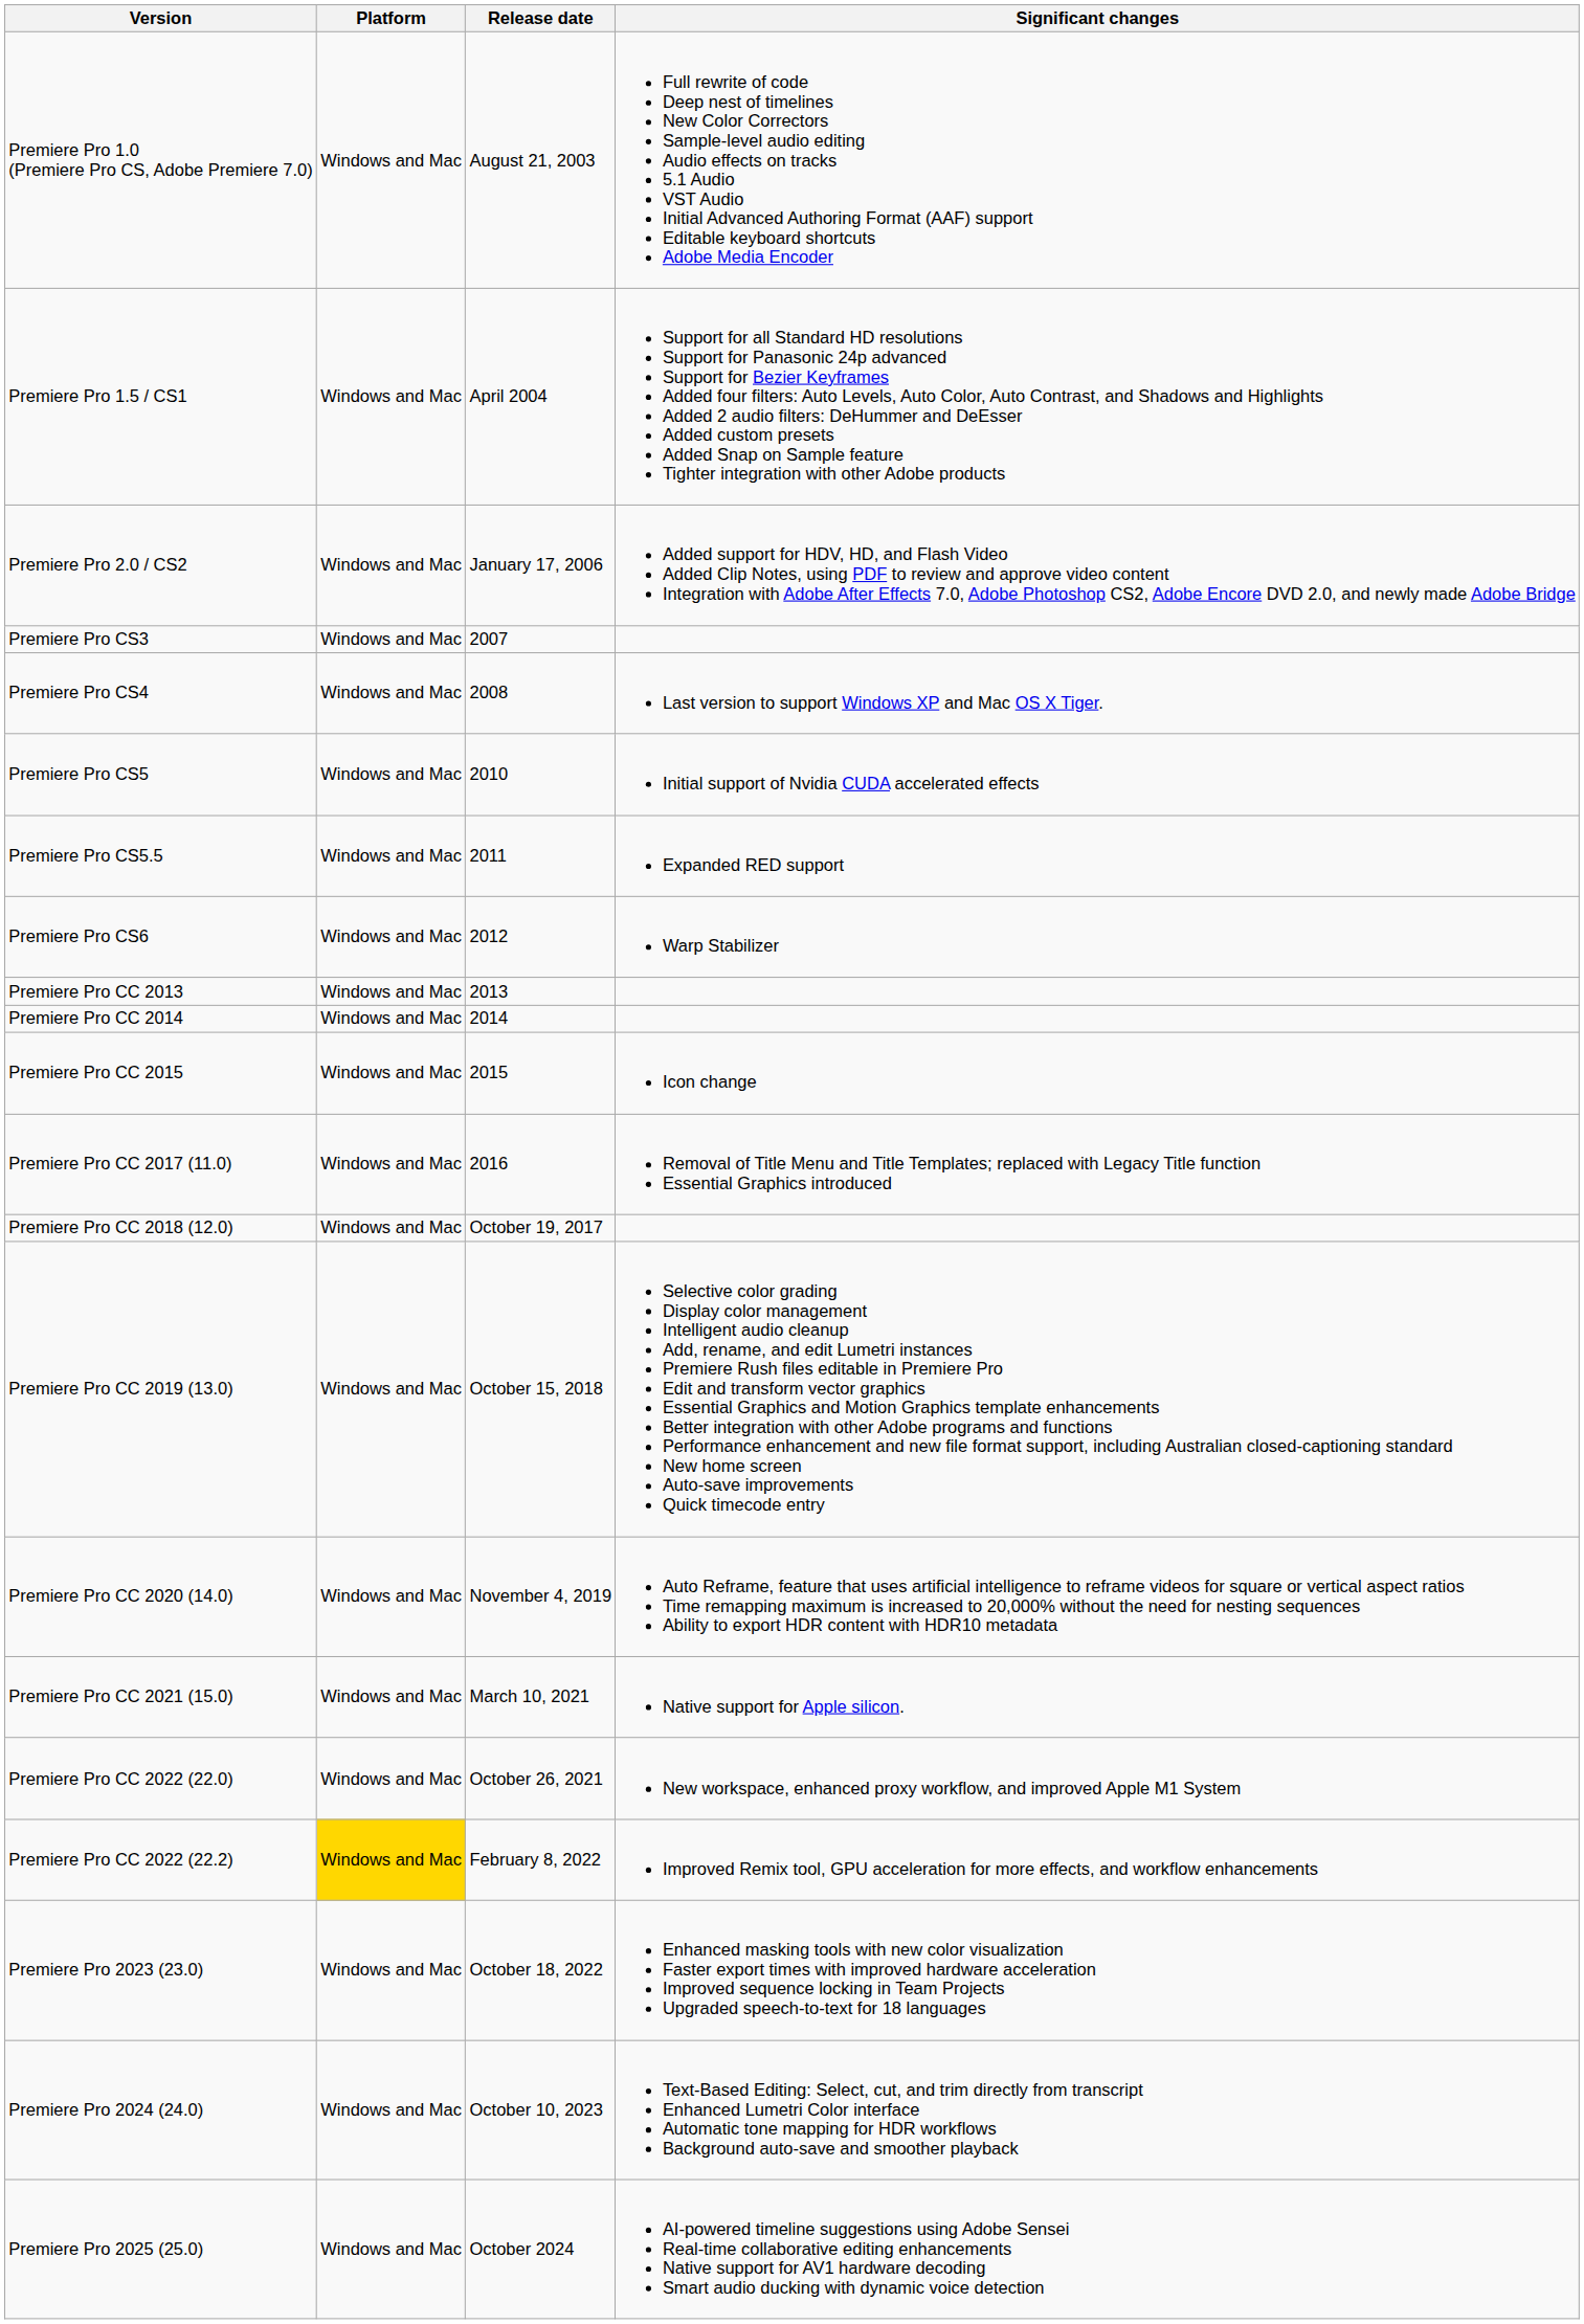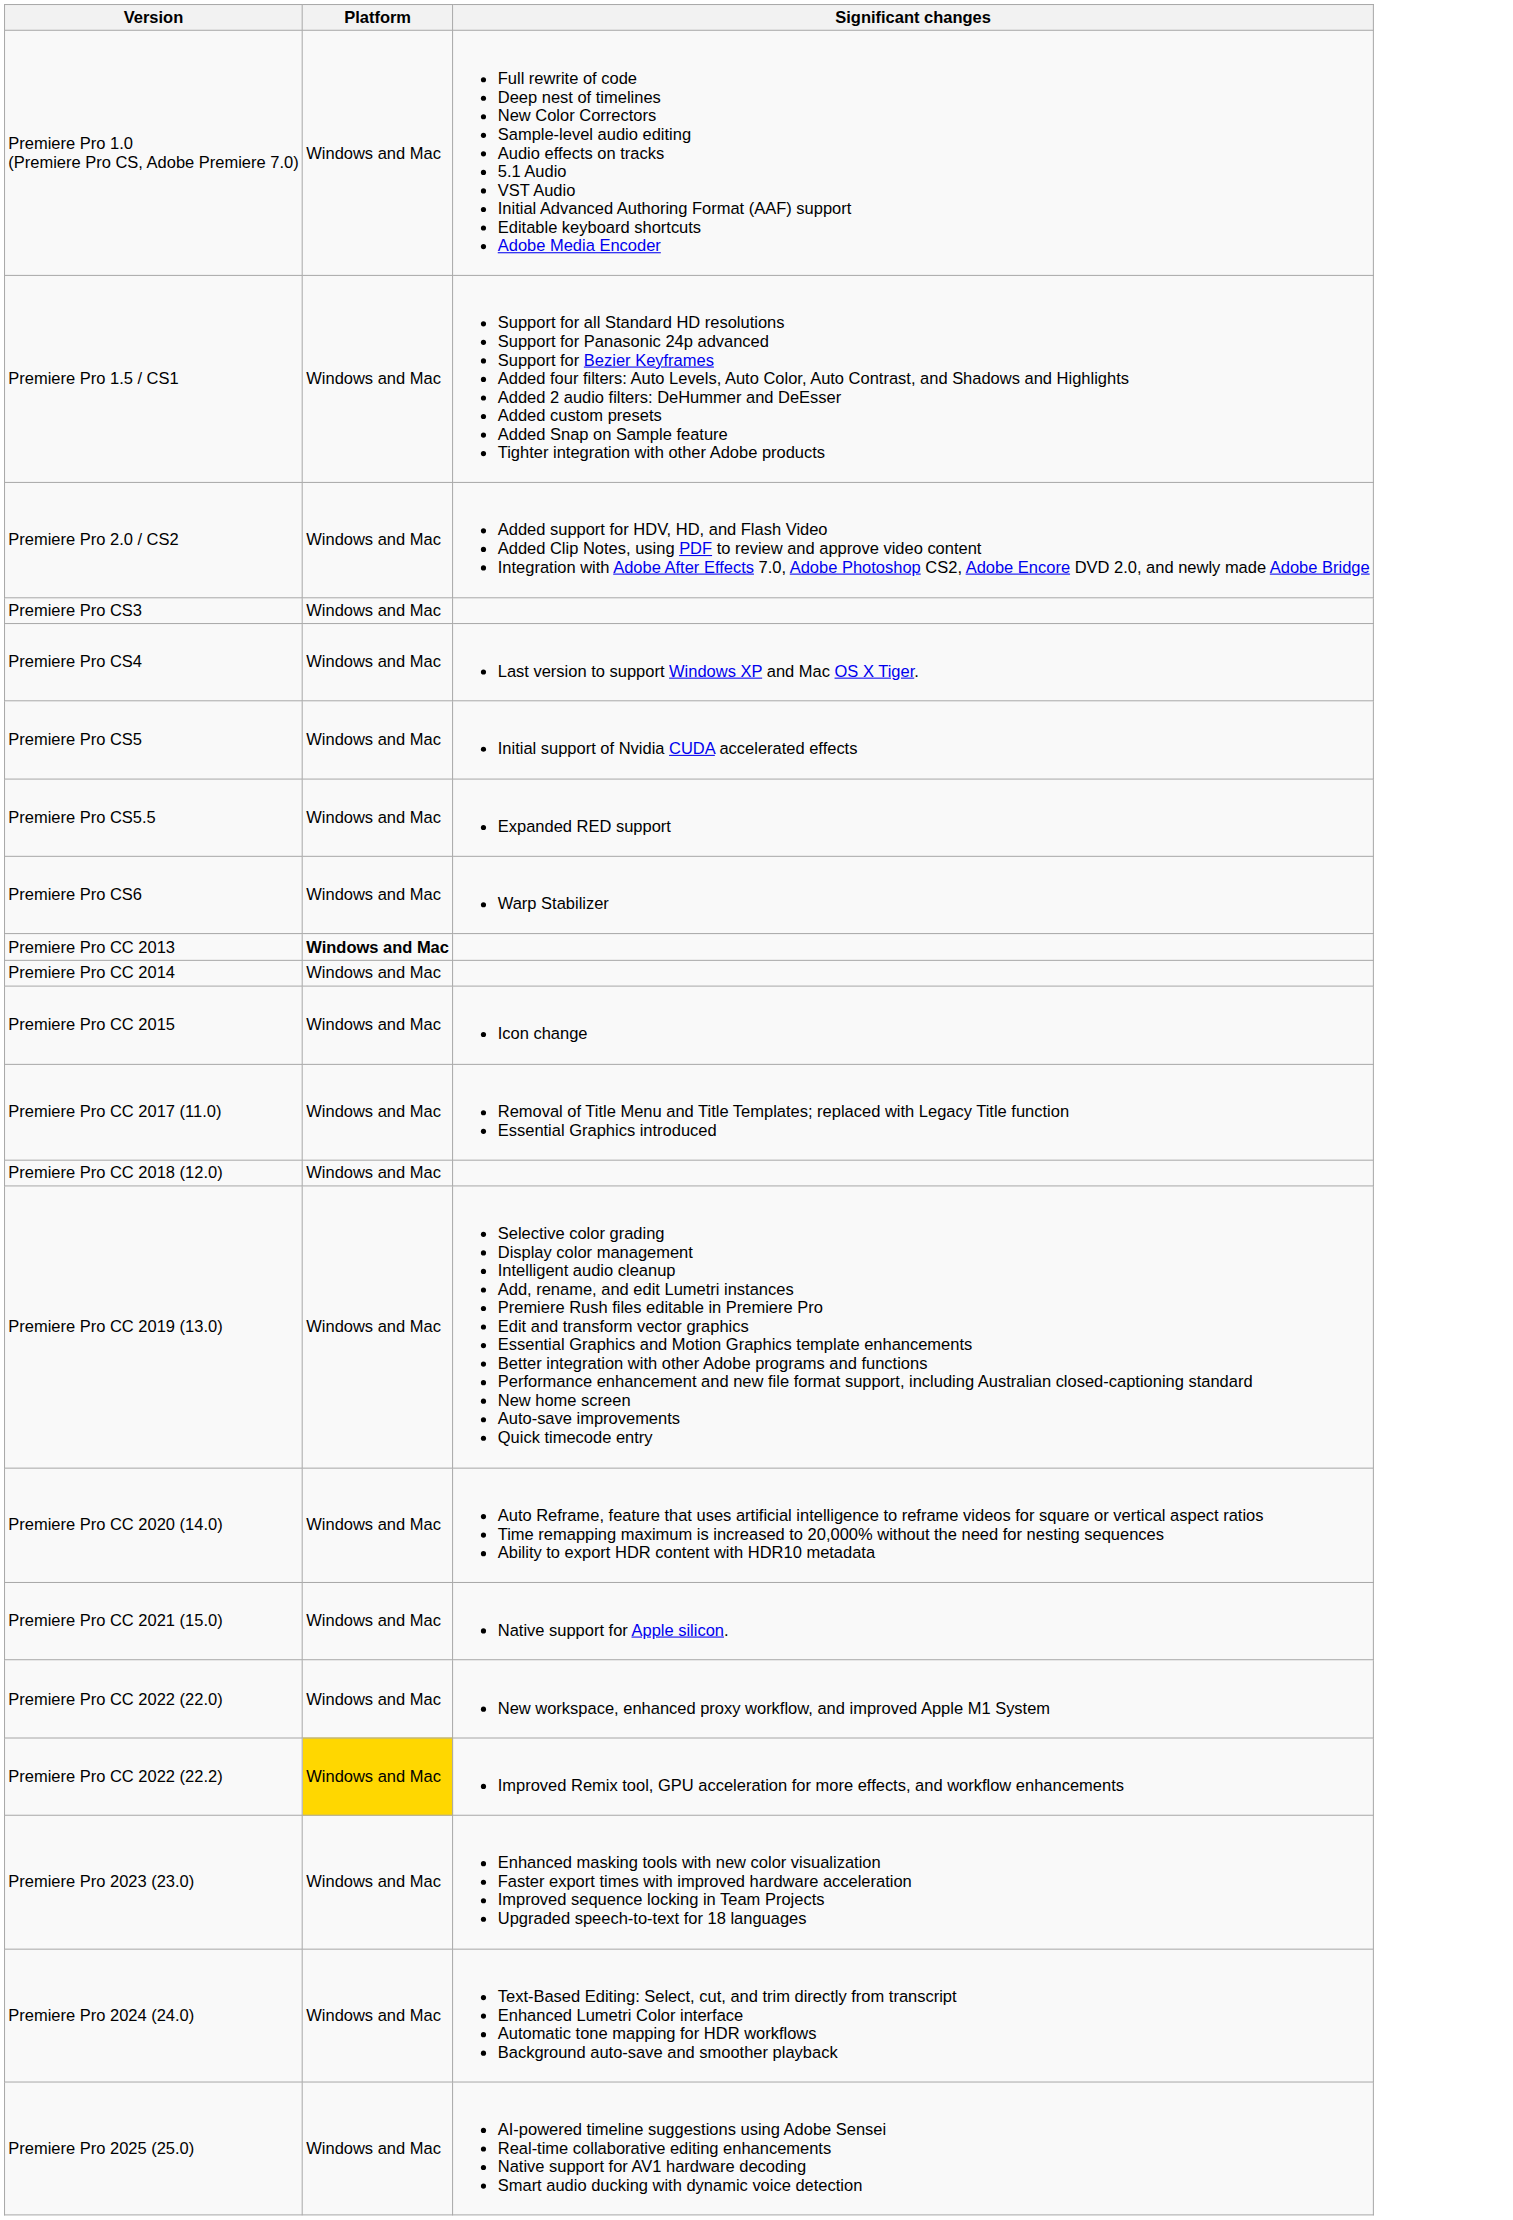- column: Release date | August 21, 2003 | April 2004 | January 17, 2006 | 2007 | 2008 | 2010 | 2011 | 2012 | 2013 | 2014 | 2015 | 2016 | October 19, 2017 | October 15, 2018 | November 4, 2019 | March 10, 2021 | October 26, 2021 | February 8, 2022 | October 18, 2022 | October 10, 2023 | October 2024
Premiere Pro CC 2013 | Platform: normal -> bold
